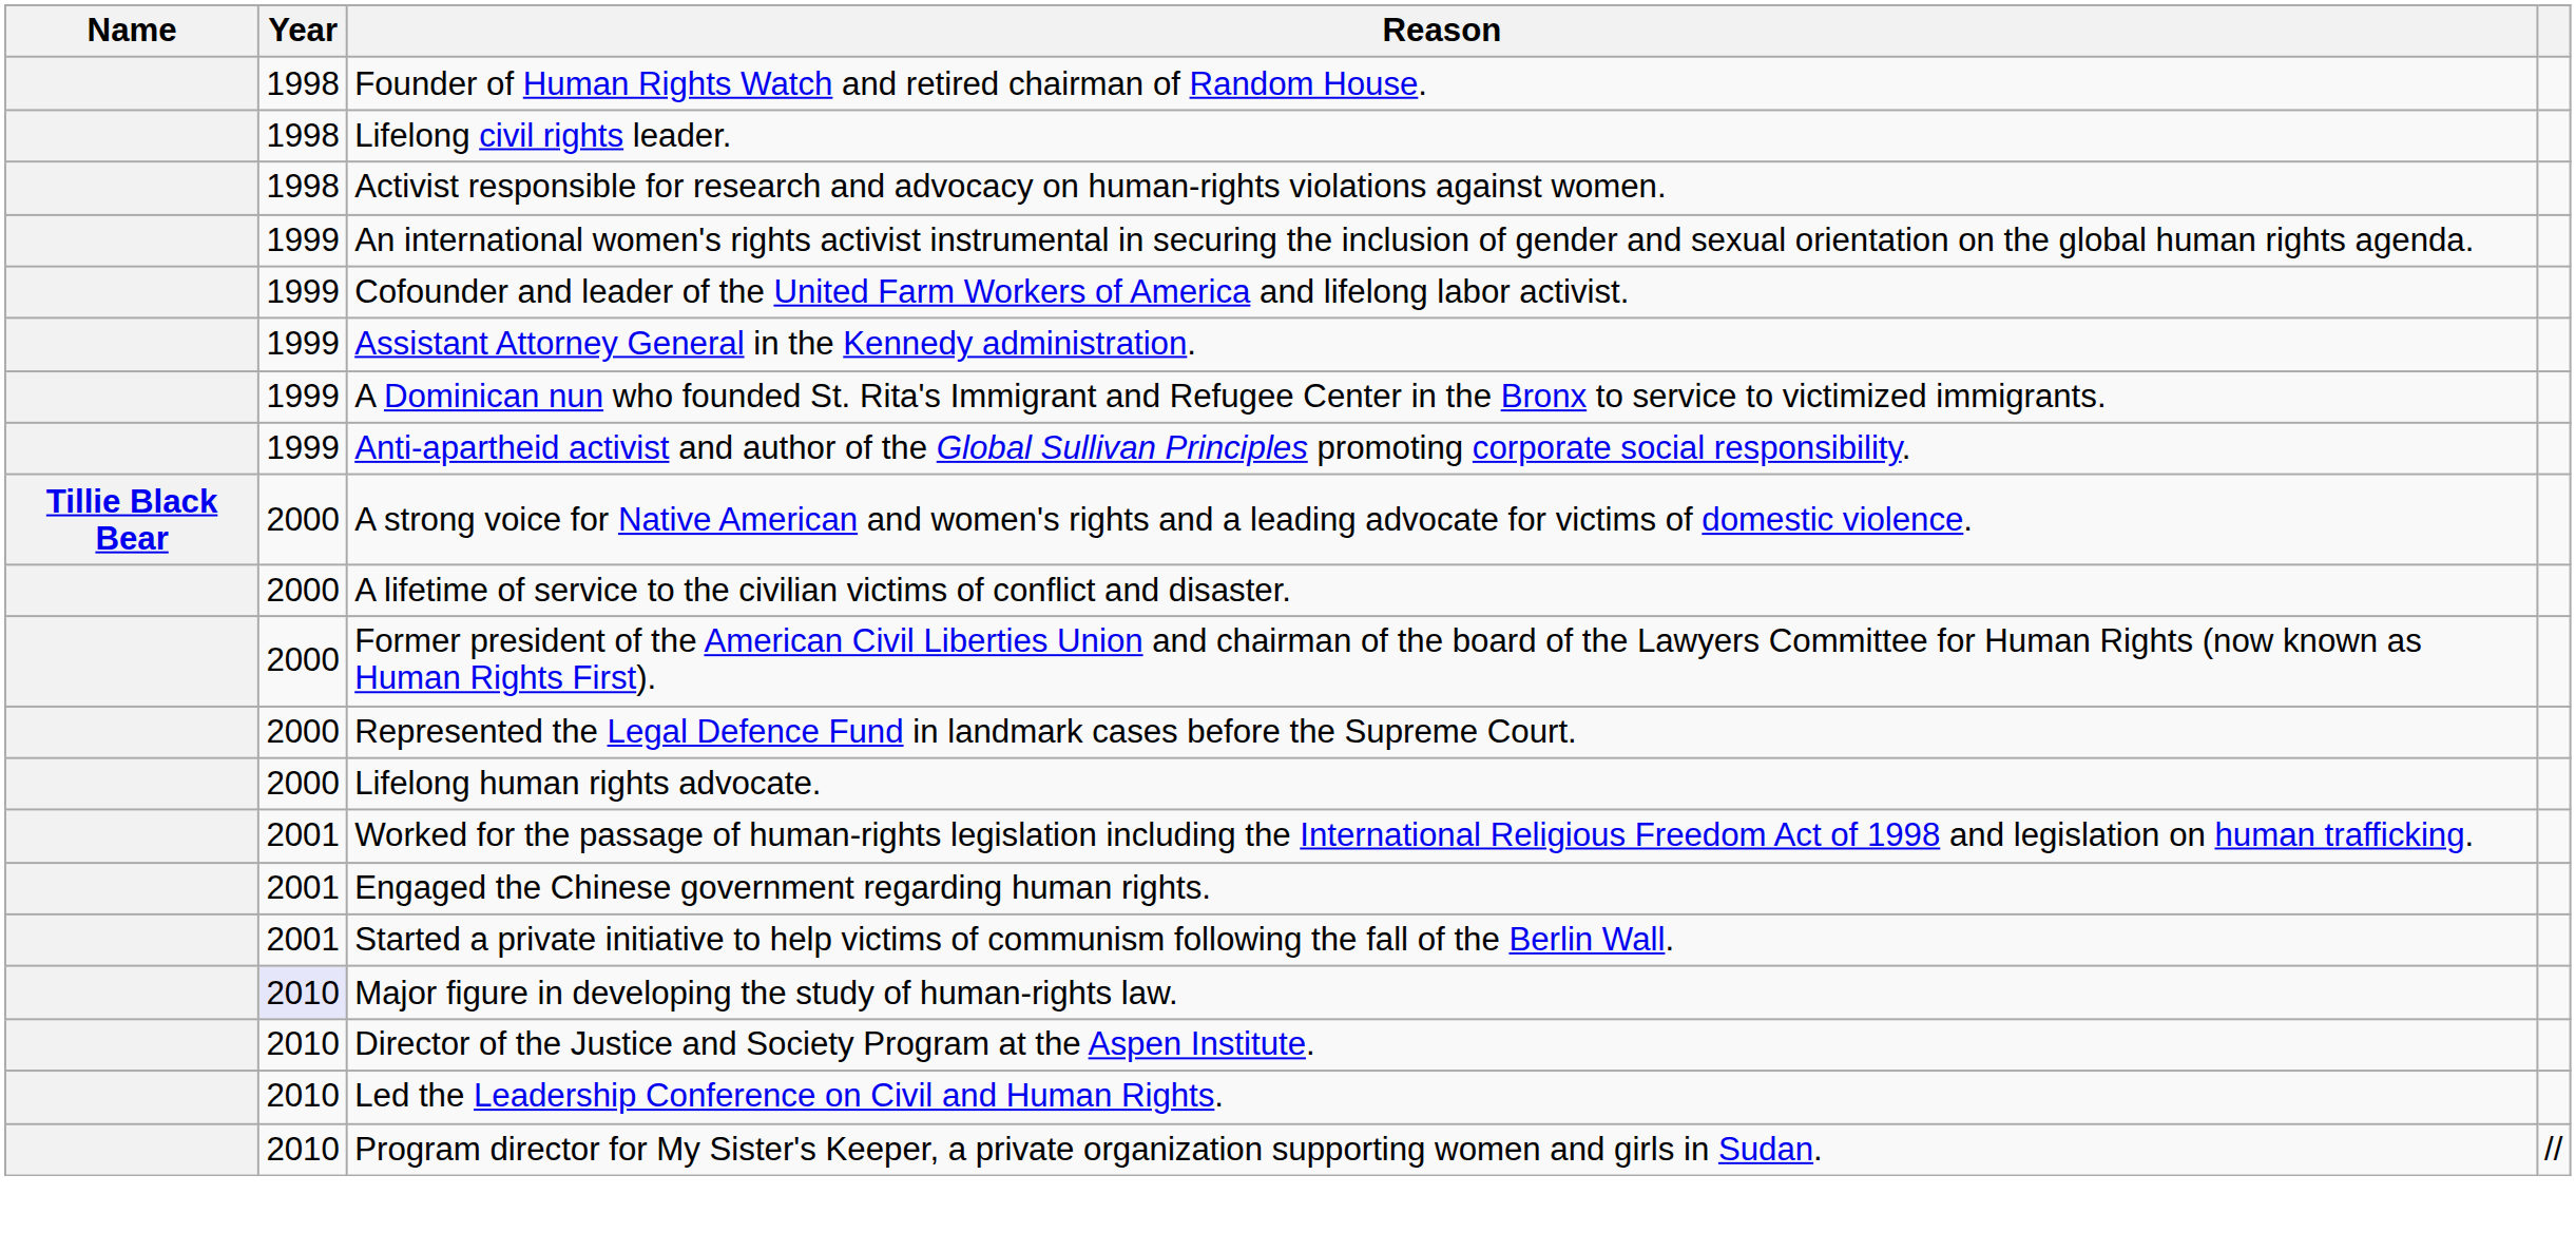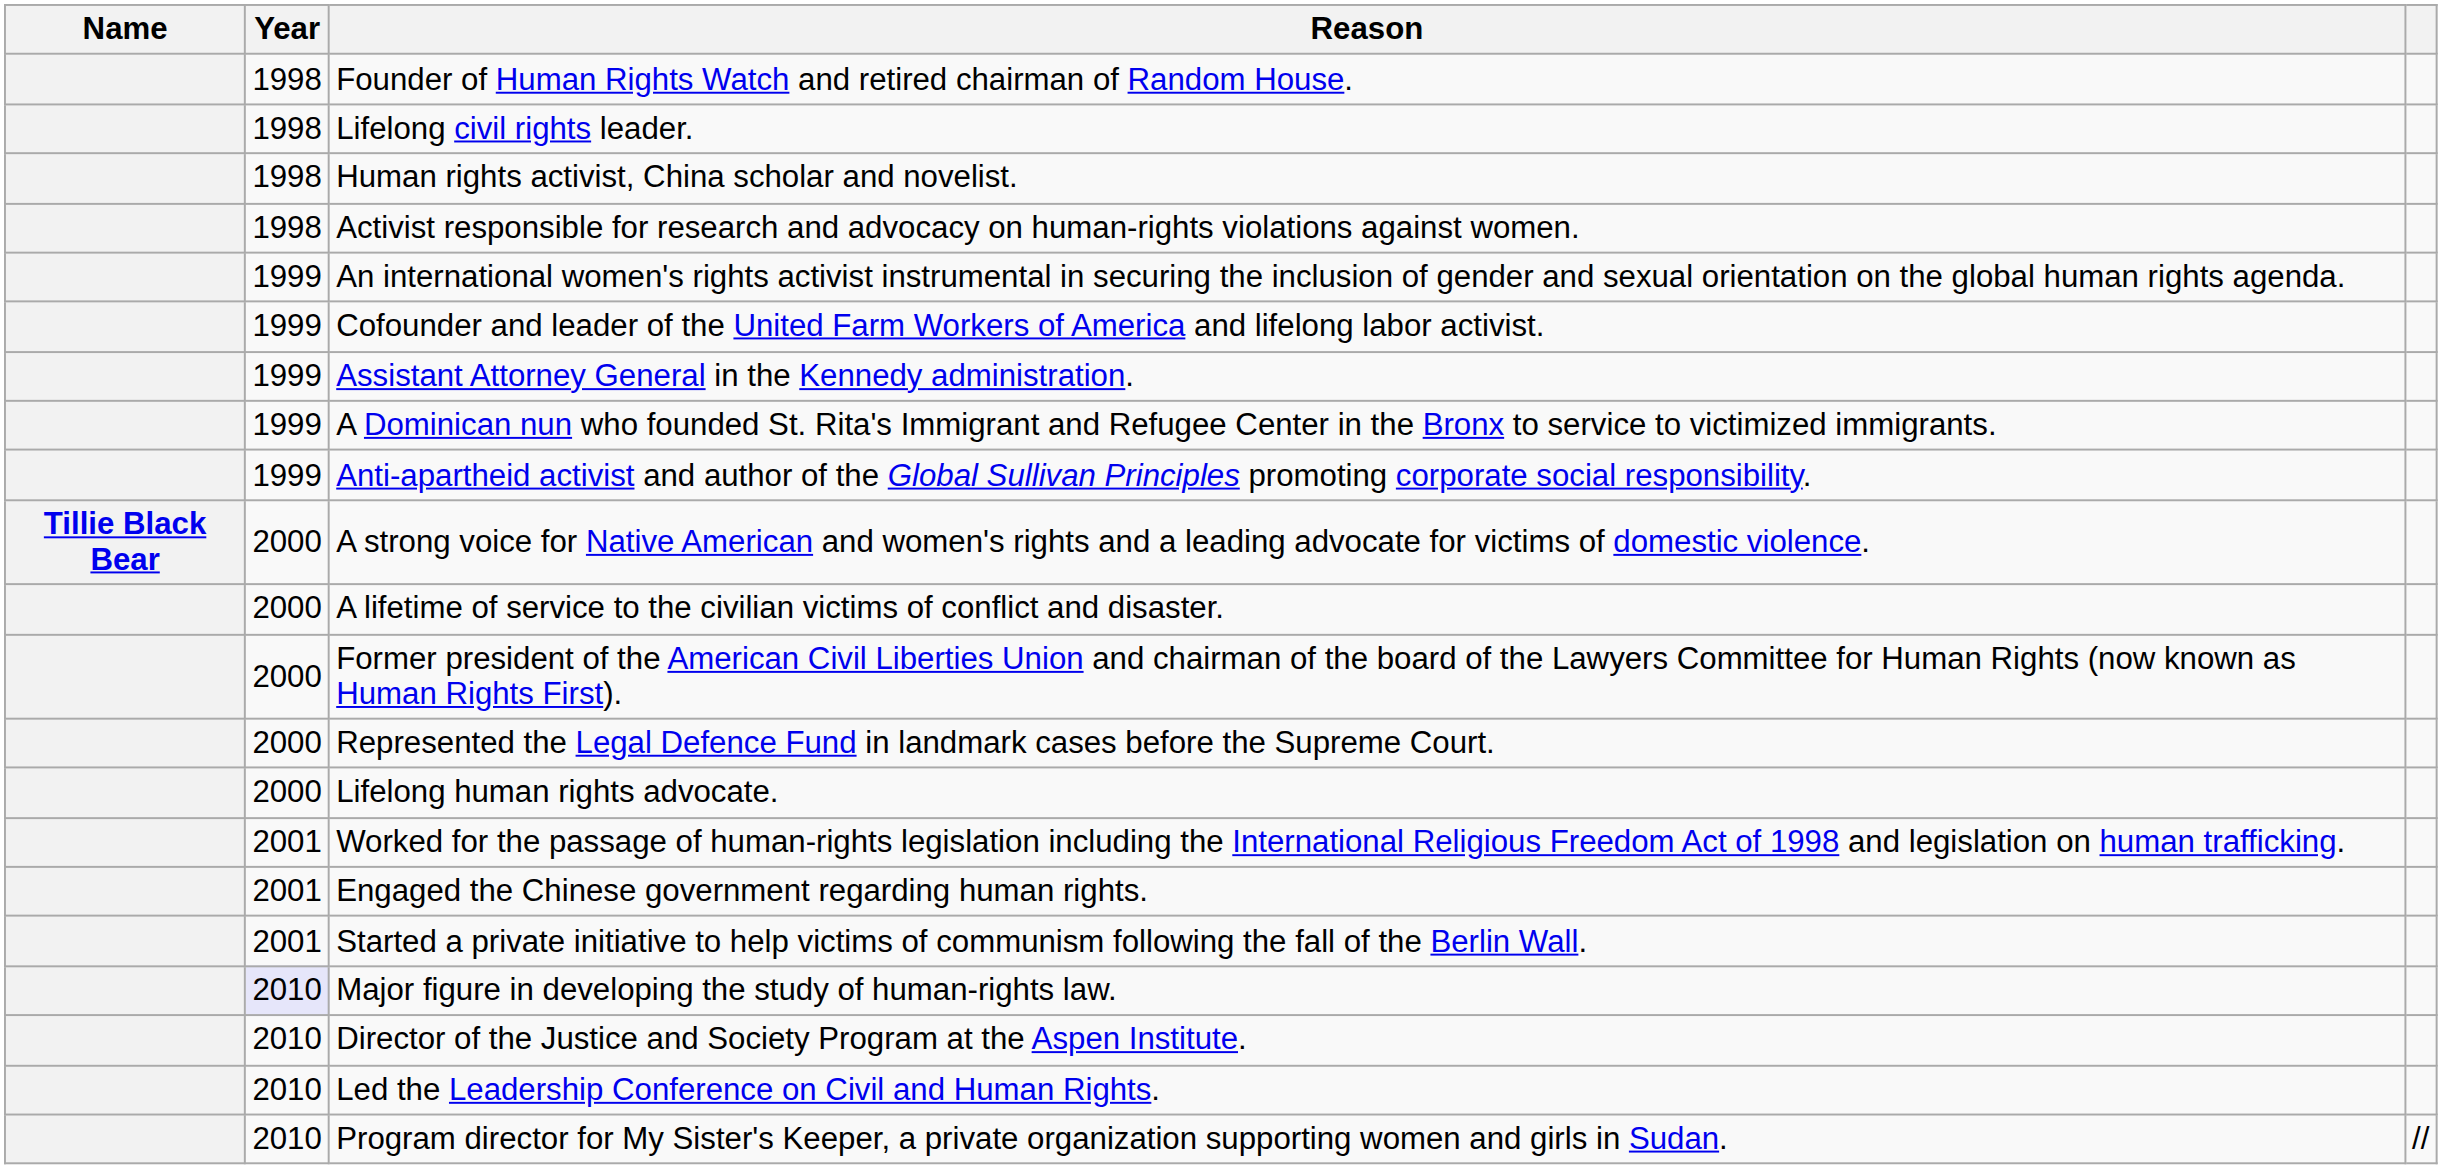+ row: 1998 | Human rights activist, China scholar and novelist.
